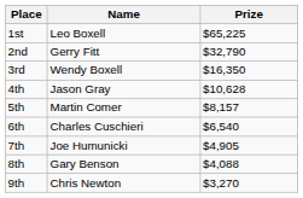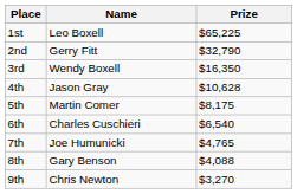5th | Prize: $8,157 -> $8,175
7th | Prize: $4,905 -> $4,765
